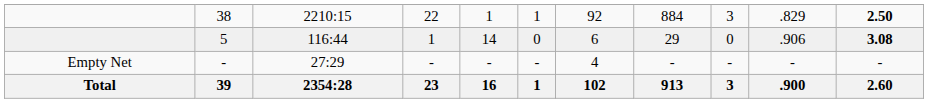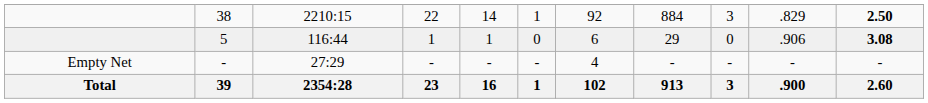38 | column 5: 1 -> 14
5 | column 5: 14 -> 1
